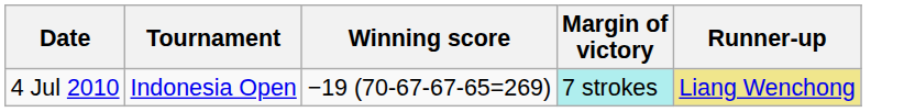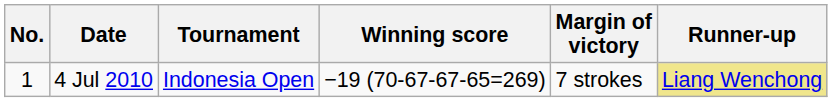+ column: No. | 1
4 Jul 2010 | Margin of victory: paleturquoise background -> no background
